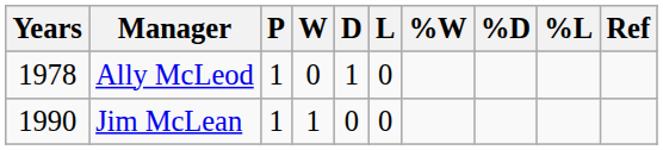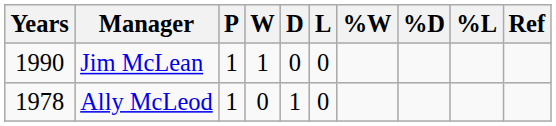rows swapped: Ally McLeod <-> Jim McLean
